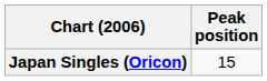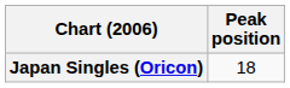Japan Singles (Oricon) | Peak position: 15 -> 18
